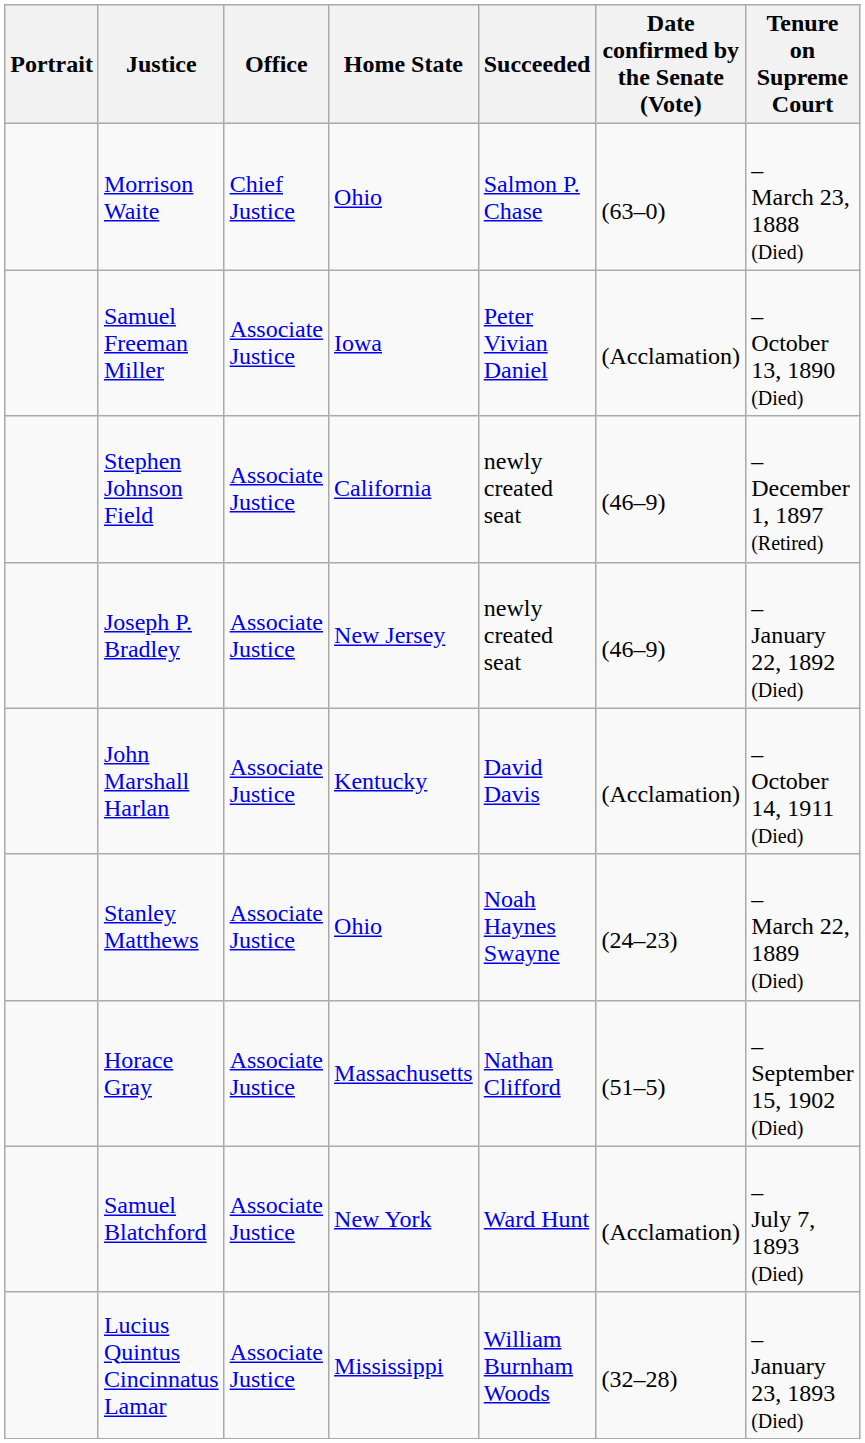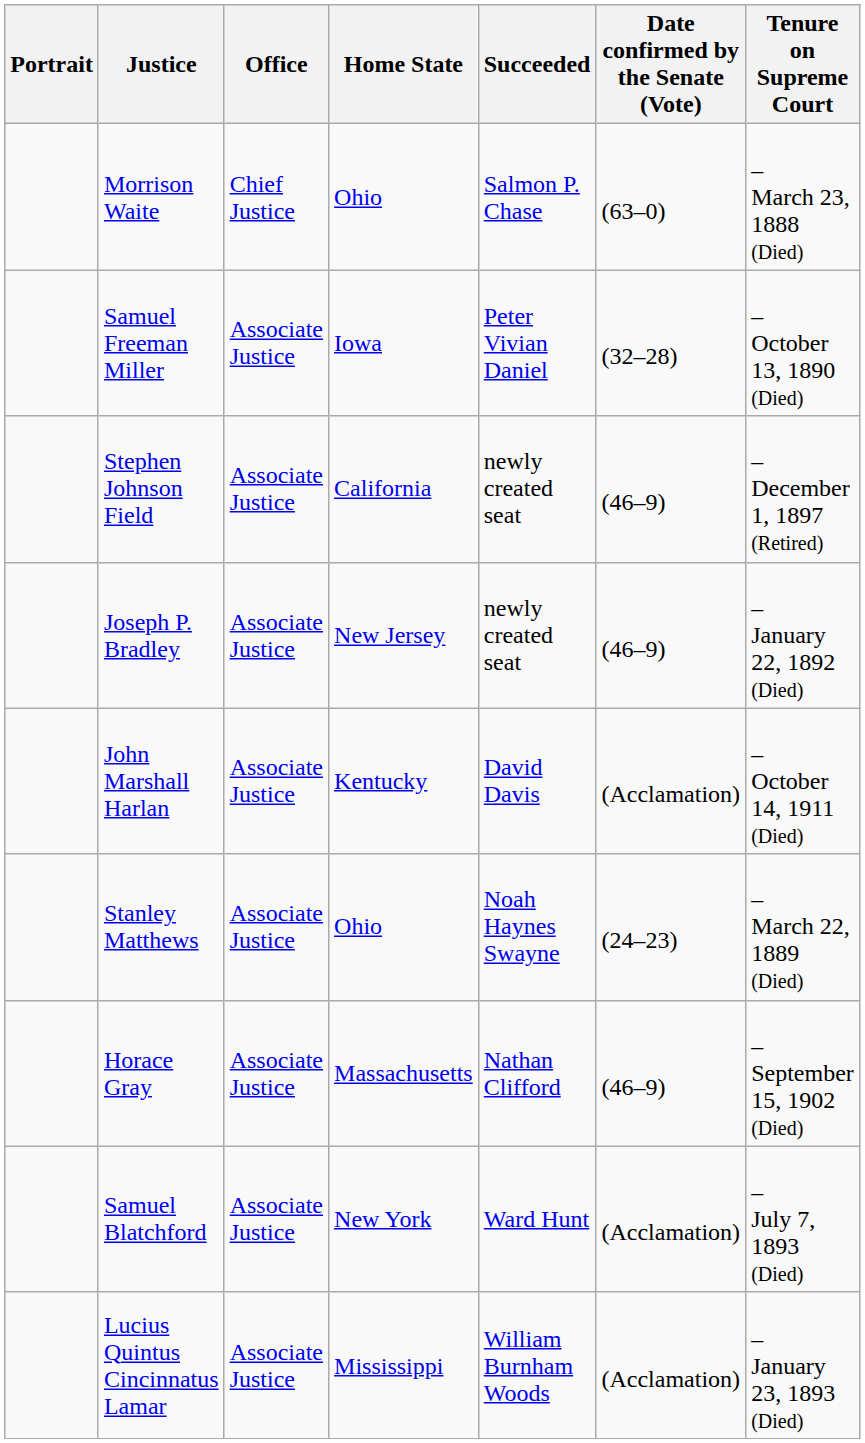Samuel Freeman Miller | Date confirmed by the Senate (Vote): (Acclamation) -> (32–28)
Horace Gray | Date confirmed by the Senate (Vote): (51–5) -> (46–9)
Lucius Quintus Cincinnatus Lamar | Date confirmed by the Senate (Vote): (32–28) -> (Acclamation)
